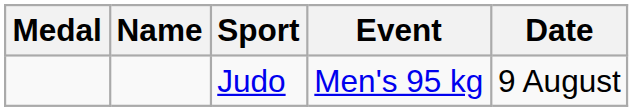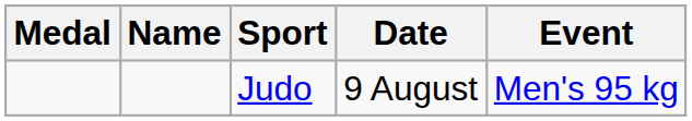columns swapped: Event <-> Date
